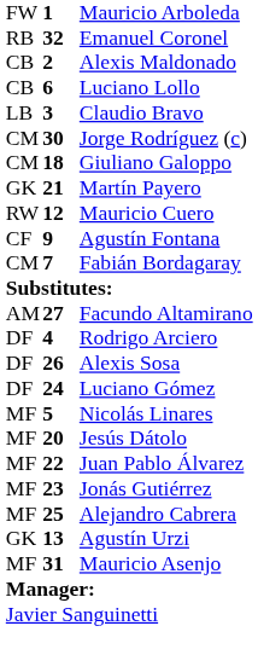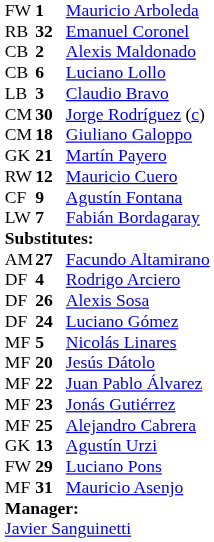Fabián Bordagaray | column 1: CM -> LW
+ row: FW | 29 | Luciano Pons
